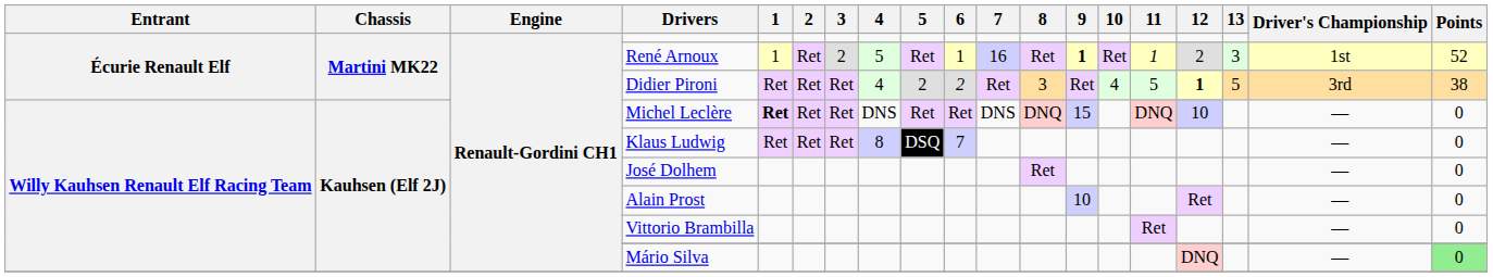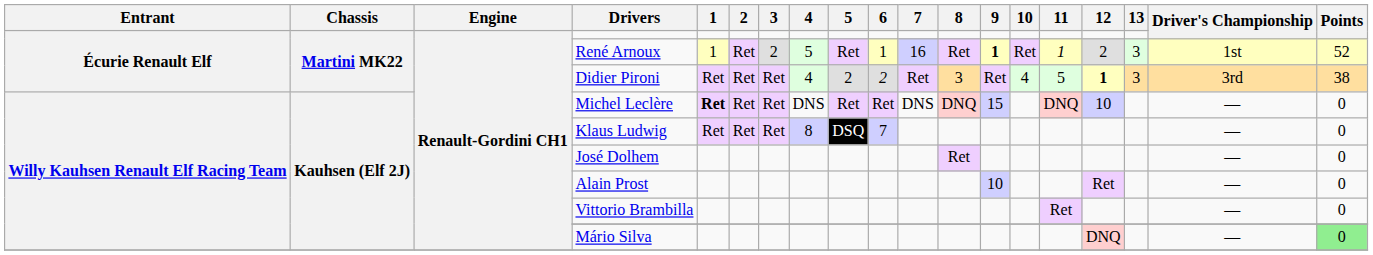Didier Pironi | 13: 5 -> 3
